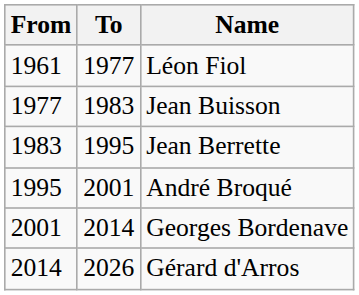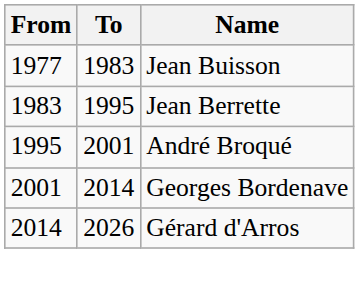- row: 1961 | 1977 | Léon Fiol
